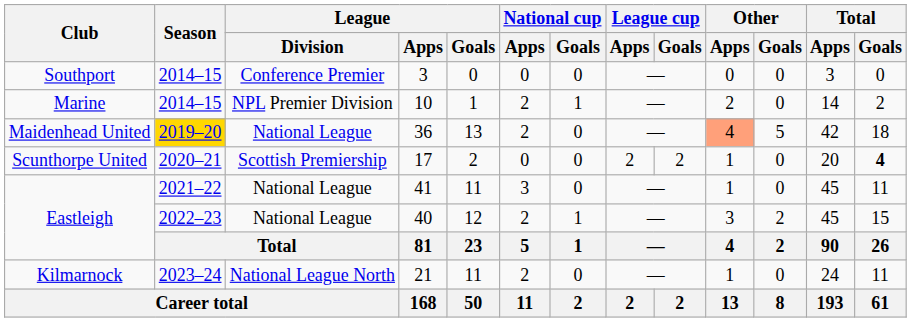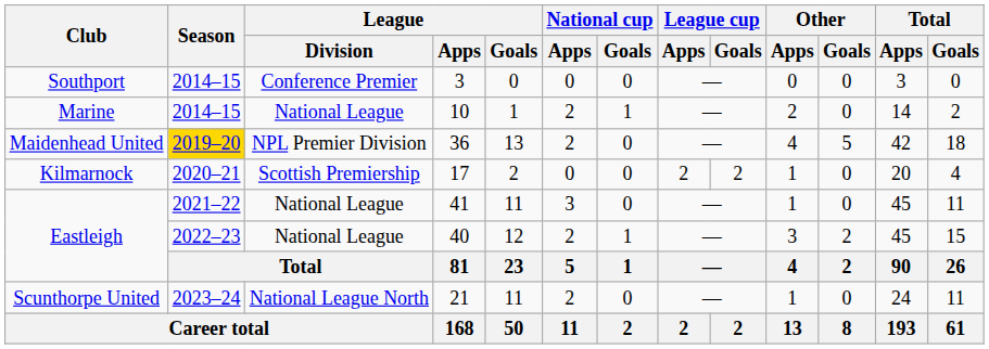10 | League / Division: NPL Premier Division -> National League
36 | League / Division: National League -> NPL Premier Division
36 | Other / Apps: lightsalmon background -> no background
17 | Club: Scunthorpe United -> Kilmarnock
17 | Total / Goals: bold -> normal
21 | Club: Kilmarnock -> Scunthorpe United
